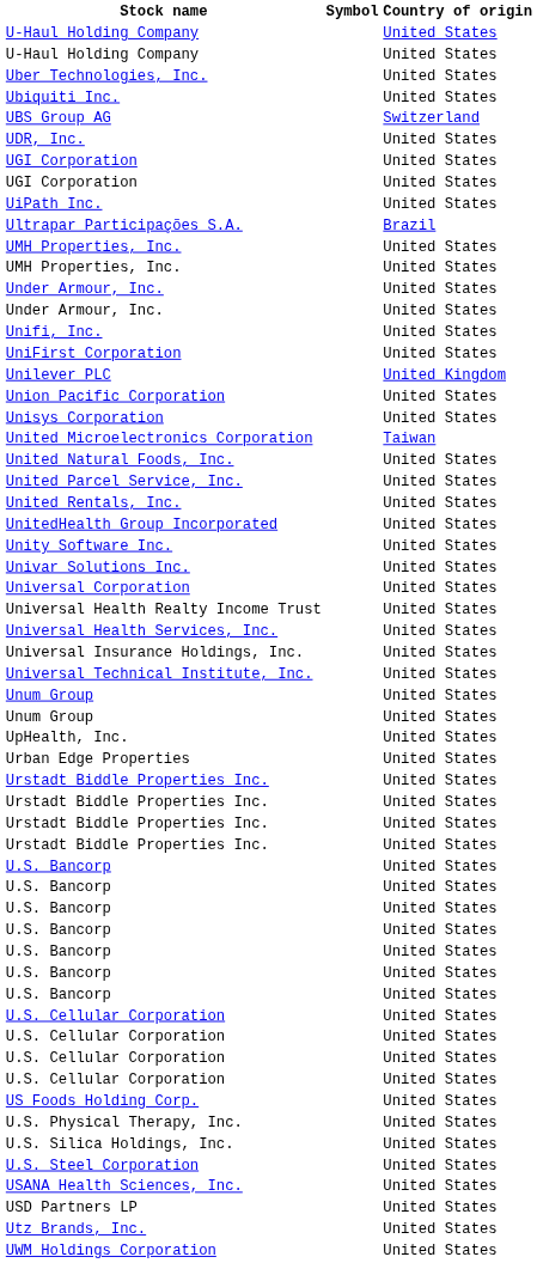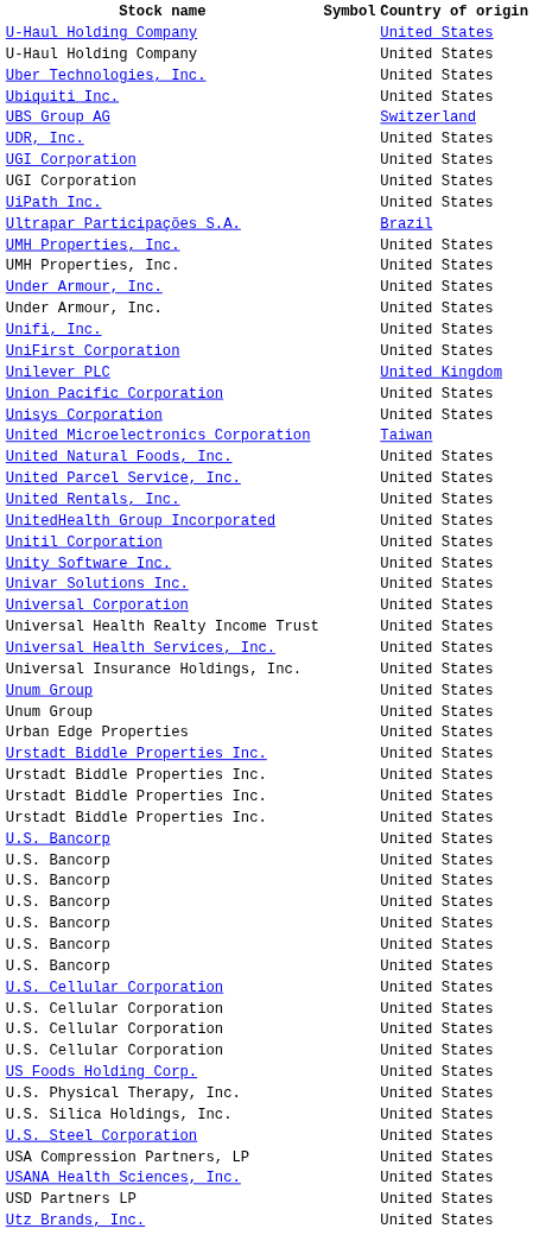+ row: Unitil Corporation | United States
- row: Universal Technical Institute, Inc. | United States
- row: UpHealth, Inc. | United States
+ row: USA Compression Partners, LP | United States
- row: UWM Holdings Corporation | United States
